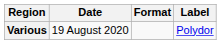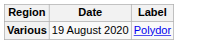- column: Format
